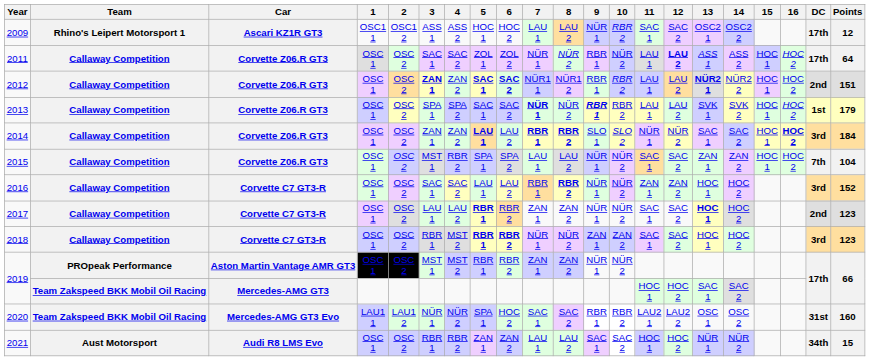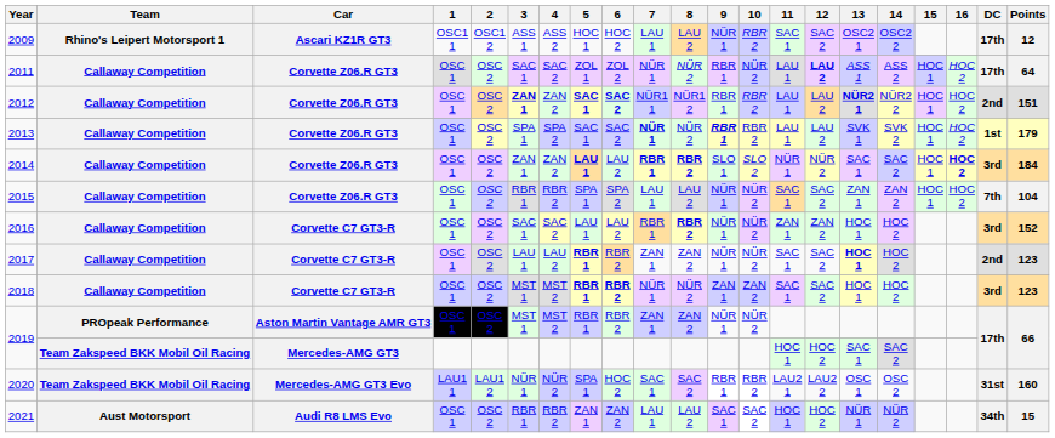2015 | 3: MST 1 -> RBR 1
2018 | 3: RBR 1 -> MST 1
